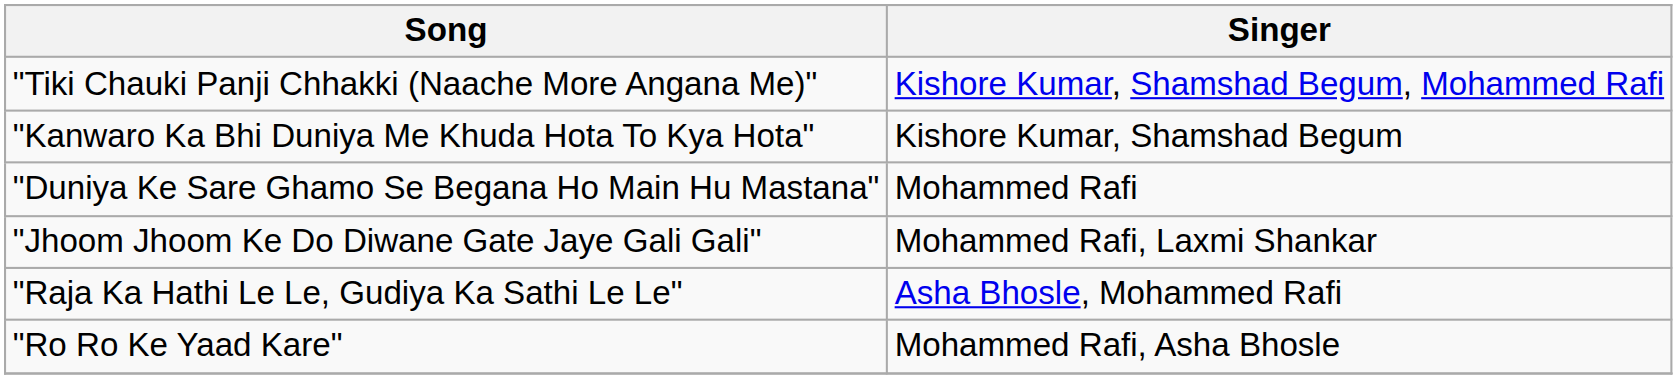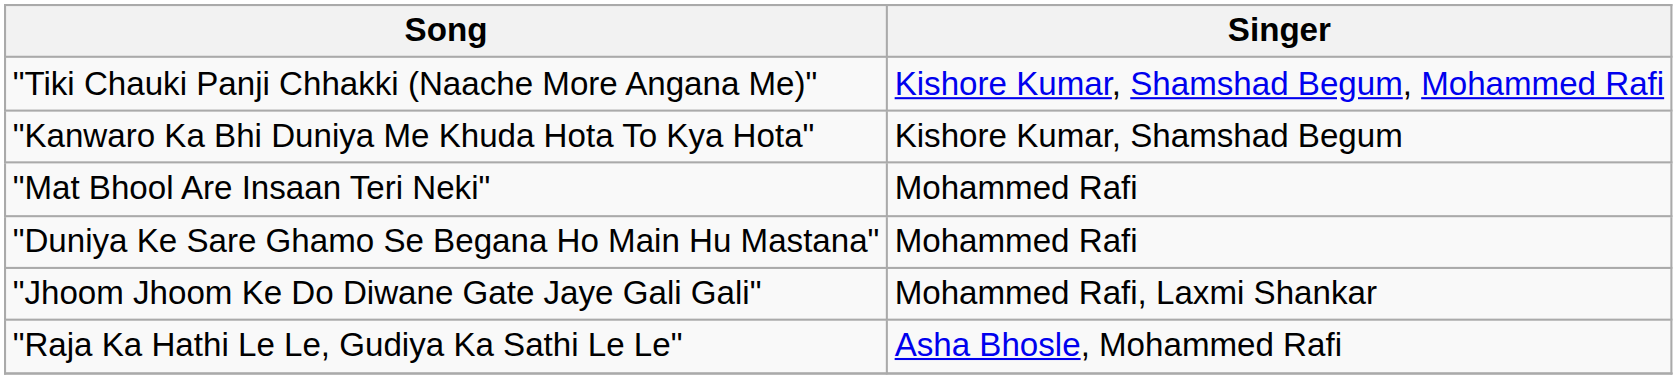+ row: "Mat Bhool Are Insaan Teri Neki" | Mohammed Rafi
- row: "Ro Ro Ke Yaad Kare" | Mohammed Rafi, Asha Bhosle
